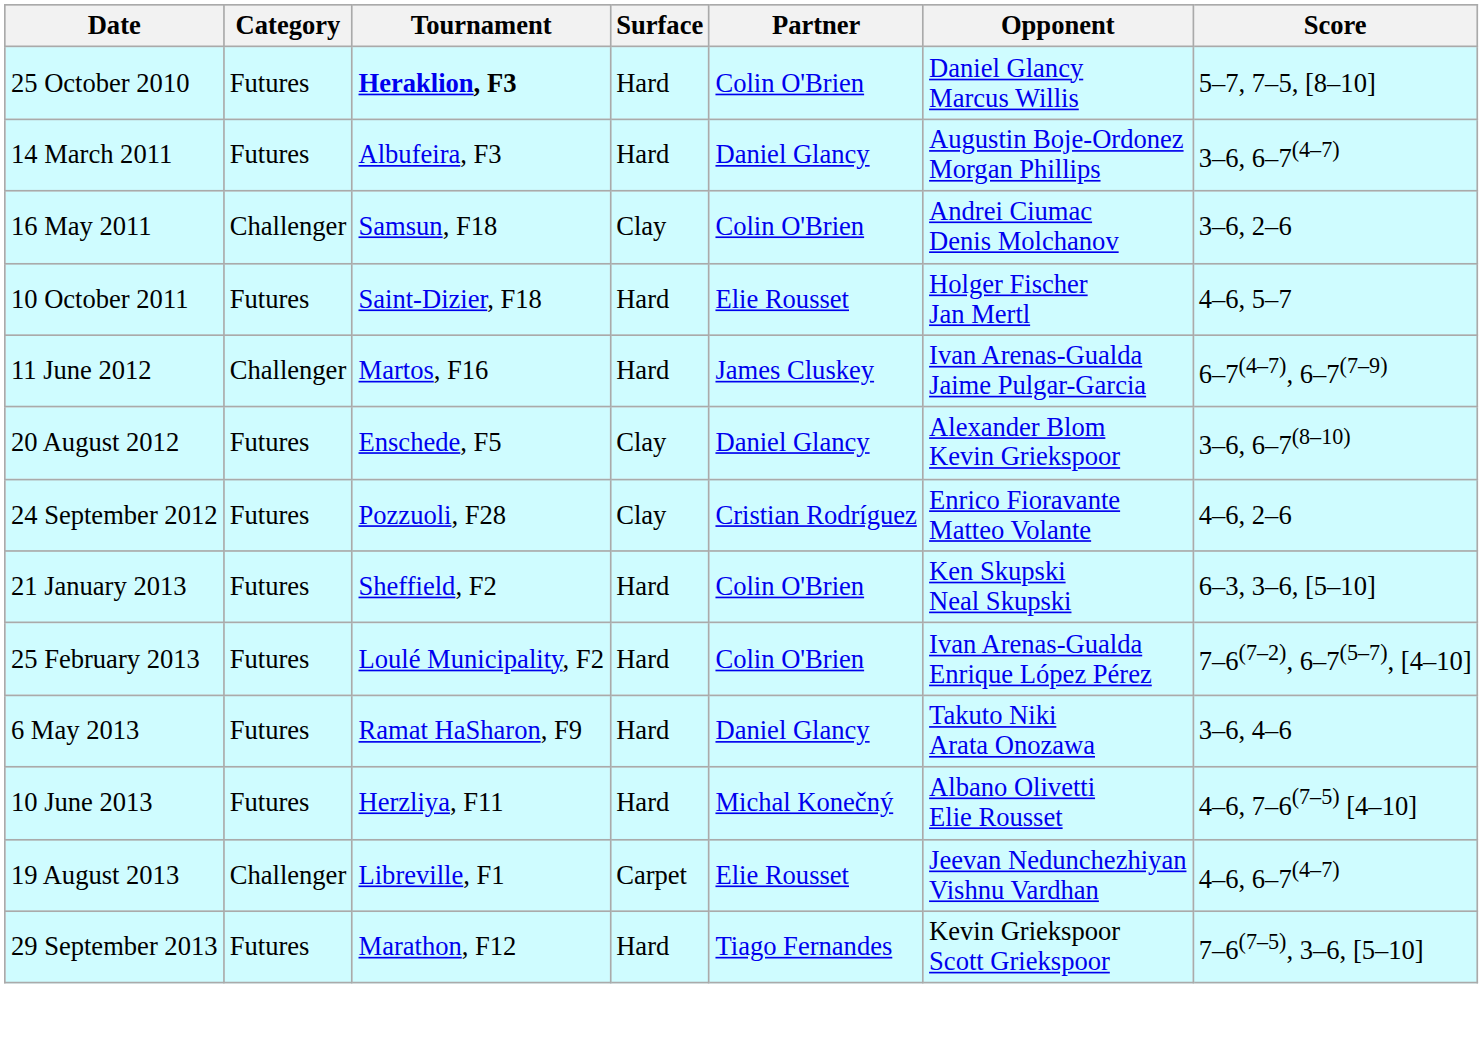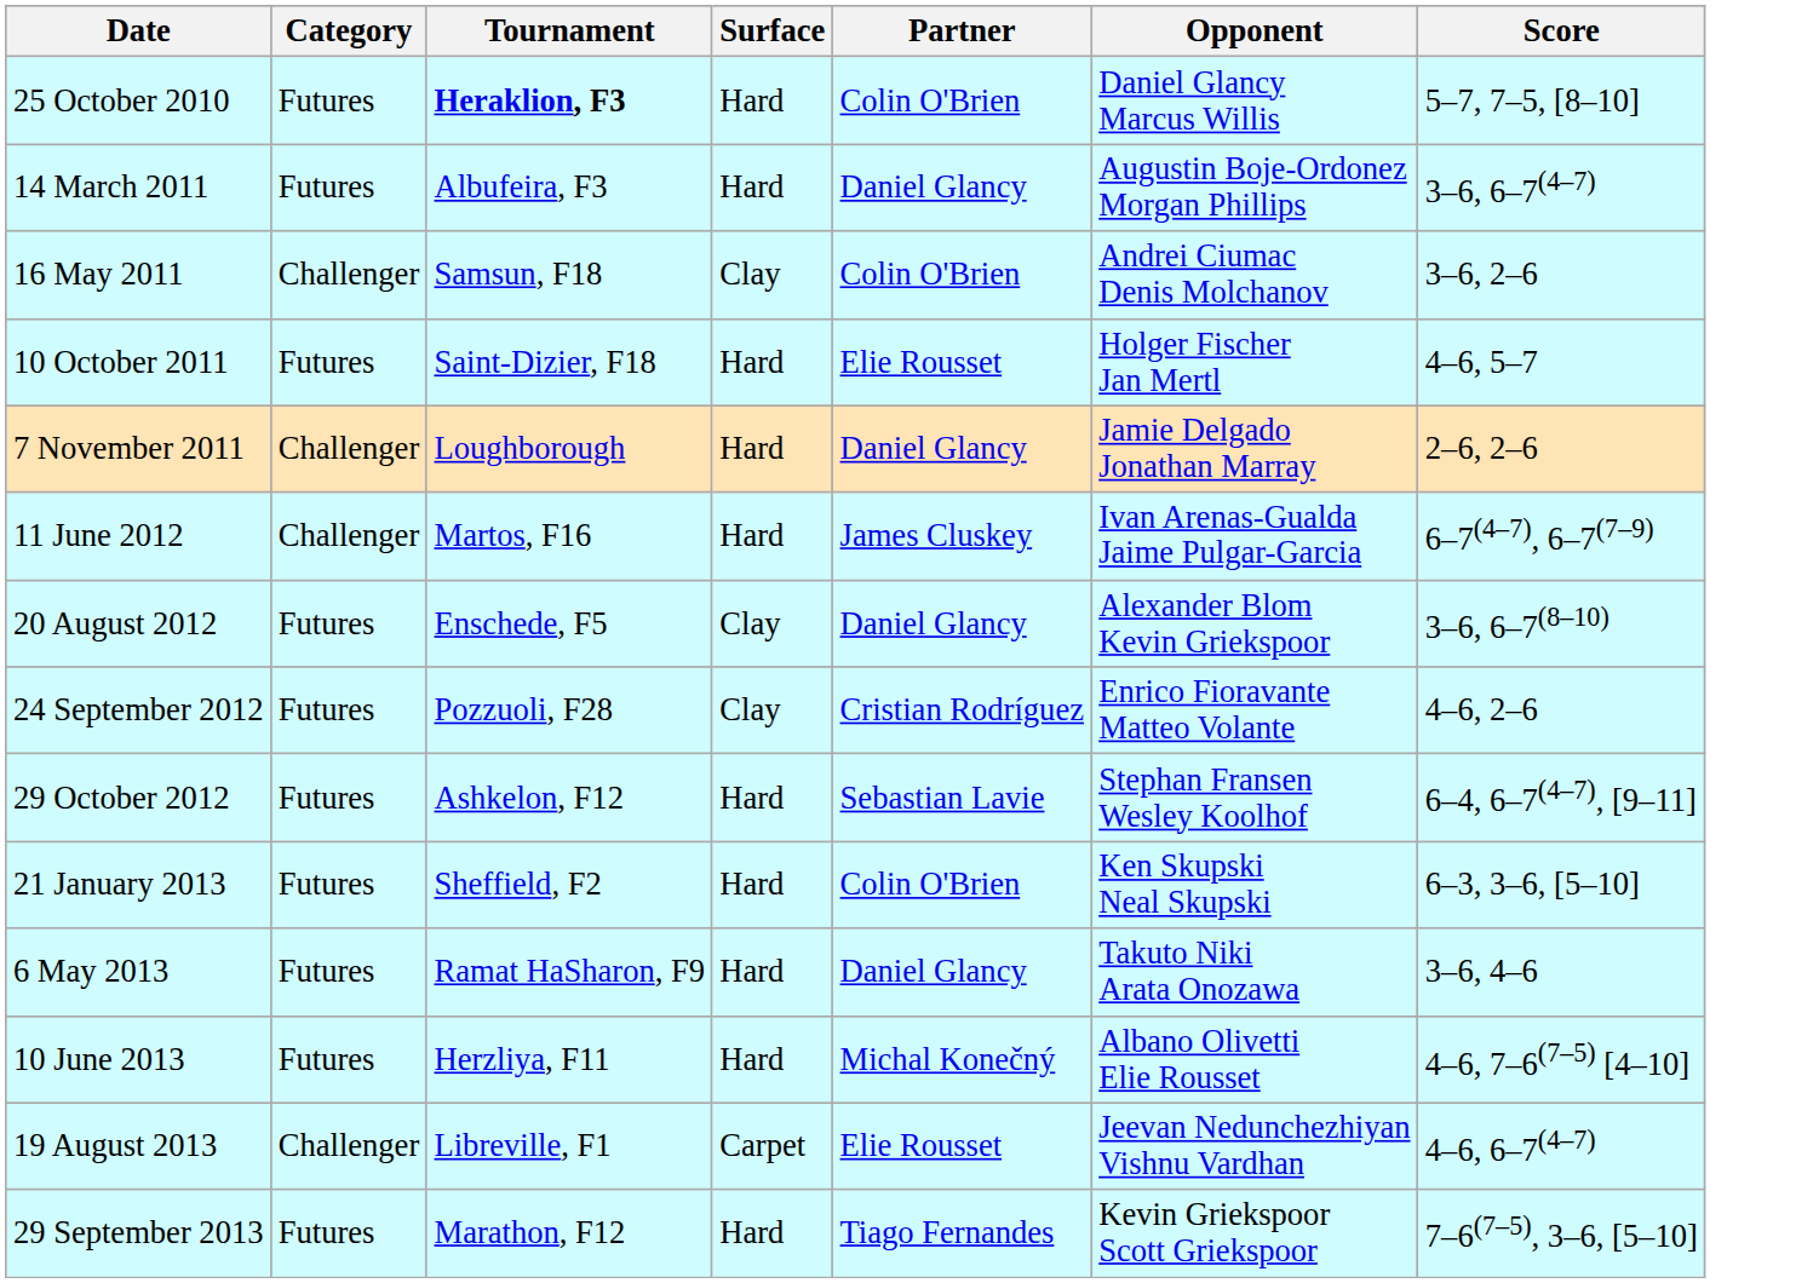+ row: 7 November 2011 | Challenger | Loughborough | Hard | Daniel Glancy | Jamie Delgado Jonathan Marray | 2–6, 2–6
+ row: 29 October 2012 | Futures | Ashkelon, F12 | Hard | Sebastian Lavie | Stephan Fransen Wesley Koolhof | 6–4, 6–7(4–7), [9–11]
- row: 25 February 2013 | Futures | Loulé Municipality, F2 | Hard | Colin O'Brien | Ivan Arenas-Gualda Enrique López Pérez | 7–6(7–2), 6–7(5–7), [4–10]
